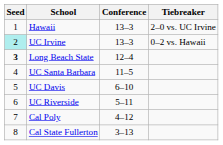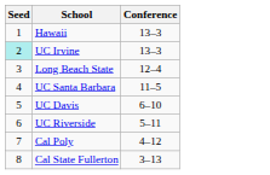- column: Tiebreaker | 2–0 vs. UC Irvine | 0–2 vs. Hawaii
Long Beach State | Seed: bold -> normal
